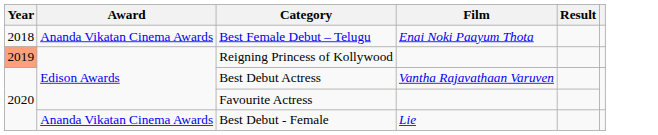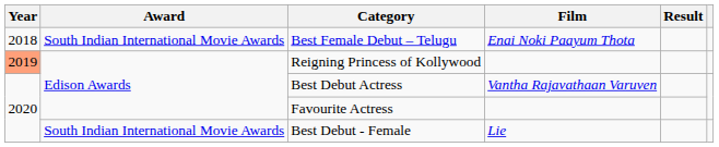Best Female Debut – Telugu | Award: Ananda Vikatan Cinema Awards -> South Indian International Movie Awards
Best Debut - Female | Award: Ananda Vikatan Cinema Awards -> South Indian International Movie Awards
